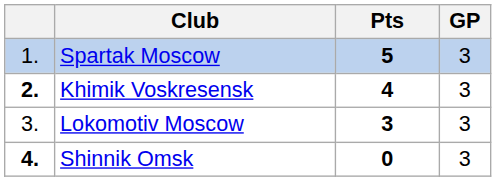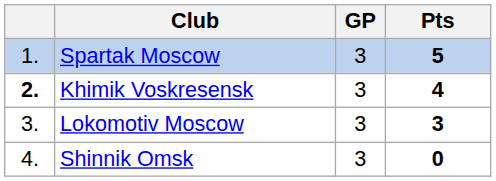columns swapped: GP <-> Pts
Shinnik Omsk | column 1: bold -> normal
